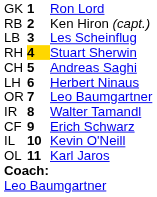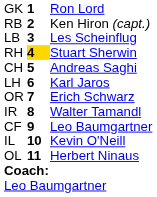LH | column 3: Herbert Ninaus -> Karl Jaros
OR | column 3: Leo Baumgartner -> Erich Schwarz
CF | column 3: Erich Schwarz -> Leo Baumgartner
OL | column 3: Karl Jaros -> Herbert Ninaus
